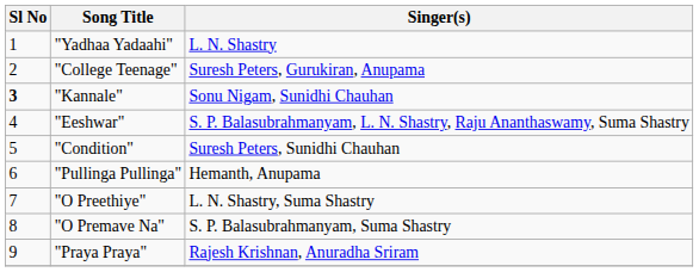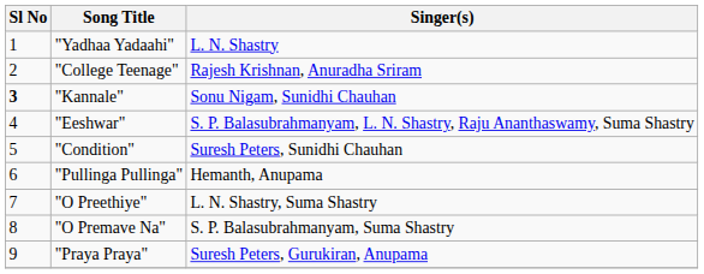"College Teenage" | Singer(s): Suresh Peters, Gurukiran, Anupama -> Rajesh Krishnan, Anuradha Sriram
"Praya Praya" | Singer(s): Rajesh Krishnan, Anuradha Sriram -> Suresh Peters, Gurukiran, Anupama
